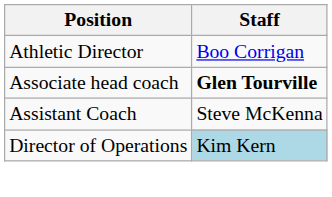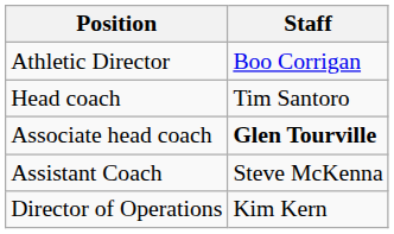+ row: Head coach | Tim Santoro
Director of Operations | Staff: lightblue background -> no background
